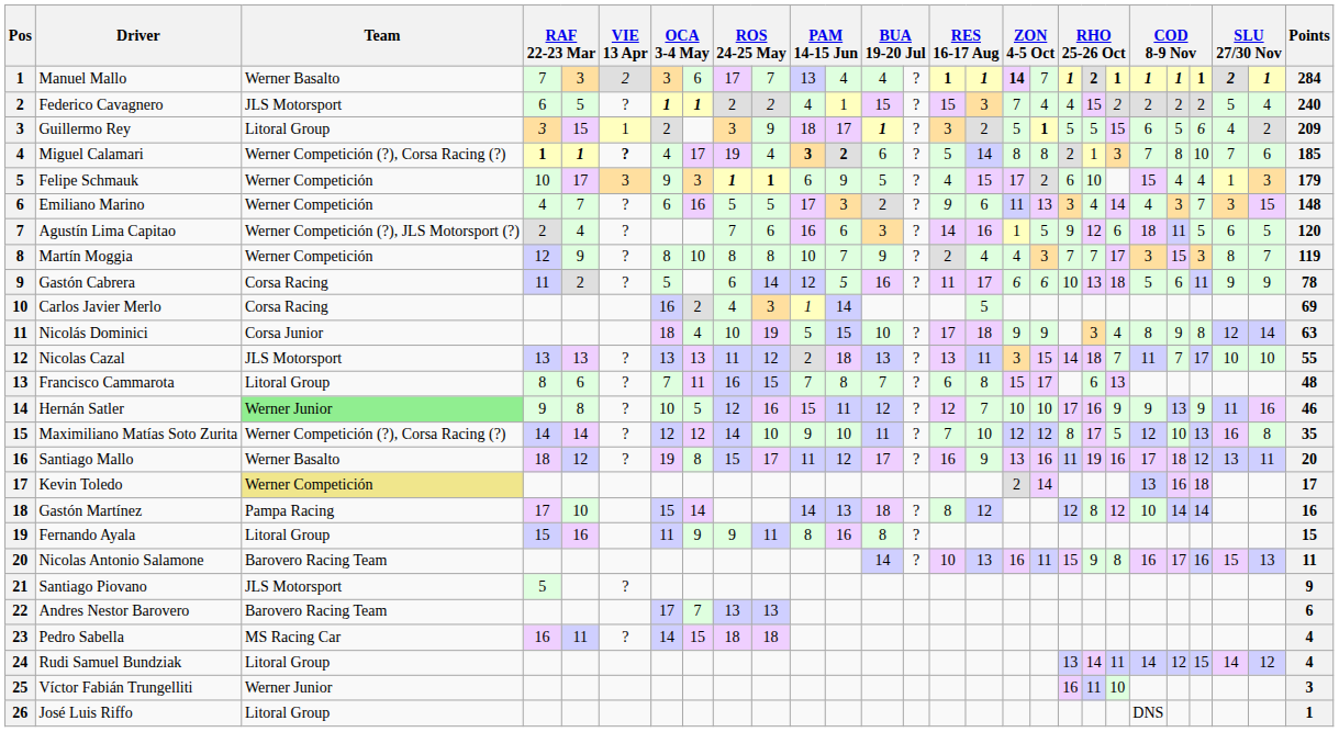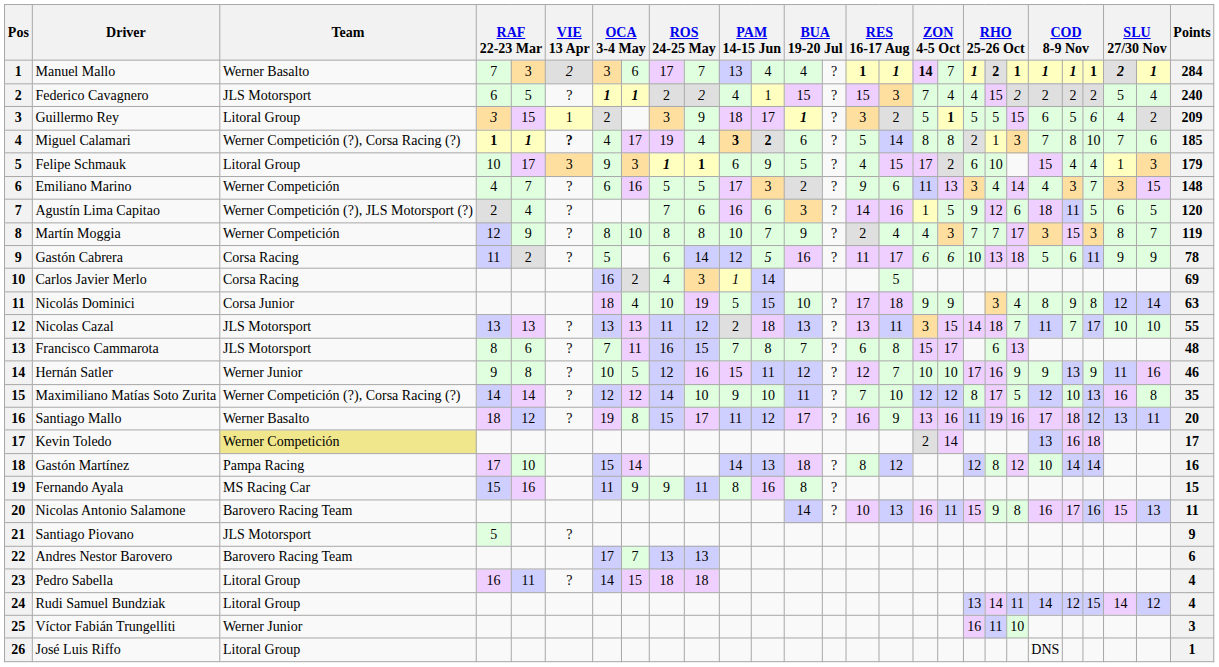Felipe Schmauk | Team: Werner Competición -> Litoral Group
Francisco Cammarota | Team: Litoral Group -> JLS Motorsport
Hernán Satler | Team: lightgreen background -> no background
Fernando Ayala | Team: Litoral Group -> MS Racing Car
Pedro Sabella | Team: MS Racing Car -> Litoral Group
